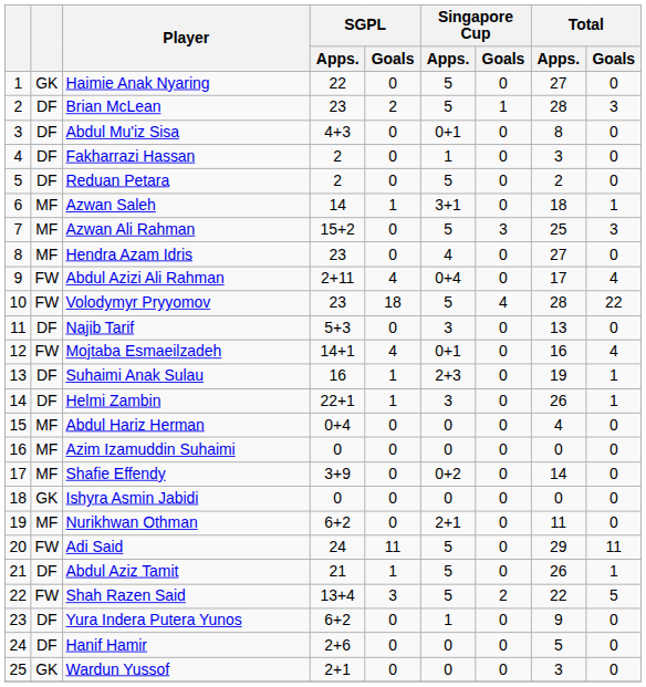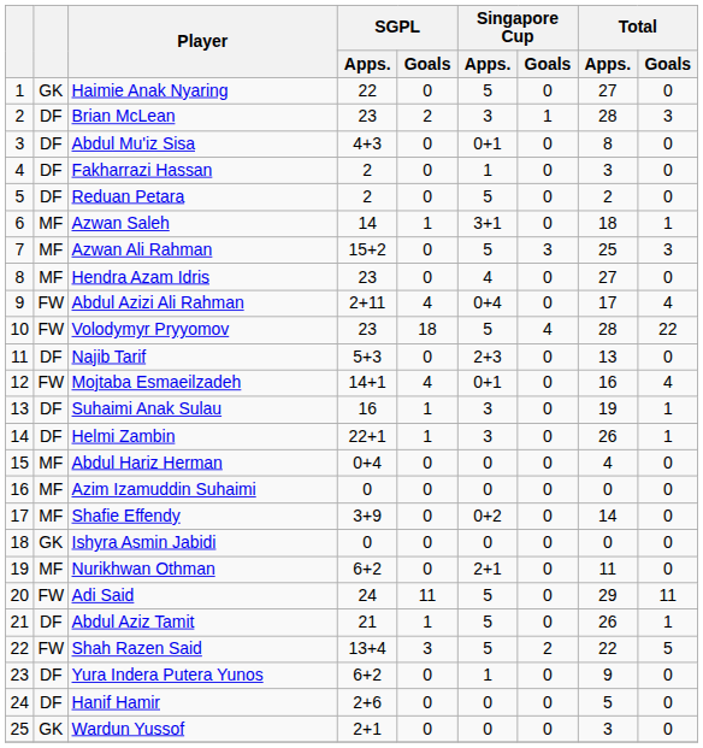Brian McLean | Singapore Cup / Apps.: 5 -> 3
Najib Tarif | Singapore Cup / Apps.: 3 -> 2+3
Suhaimi Anak Sulau | Singapore Cup / Apps.: 2+3 -> 3
